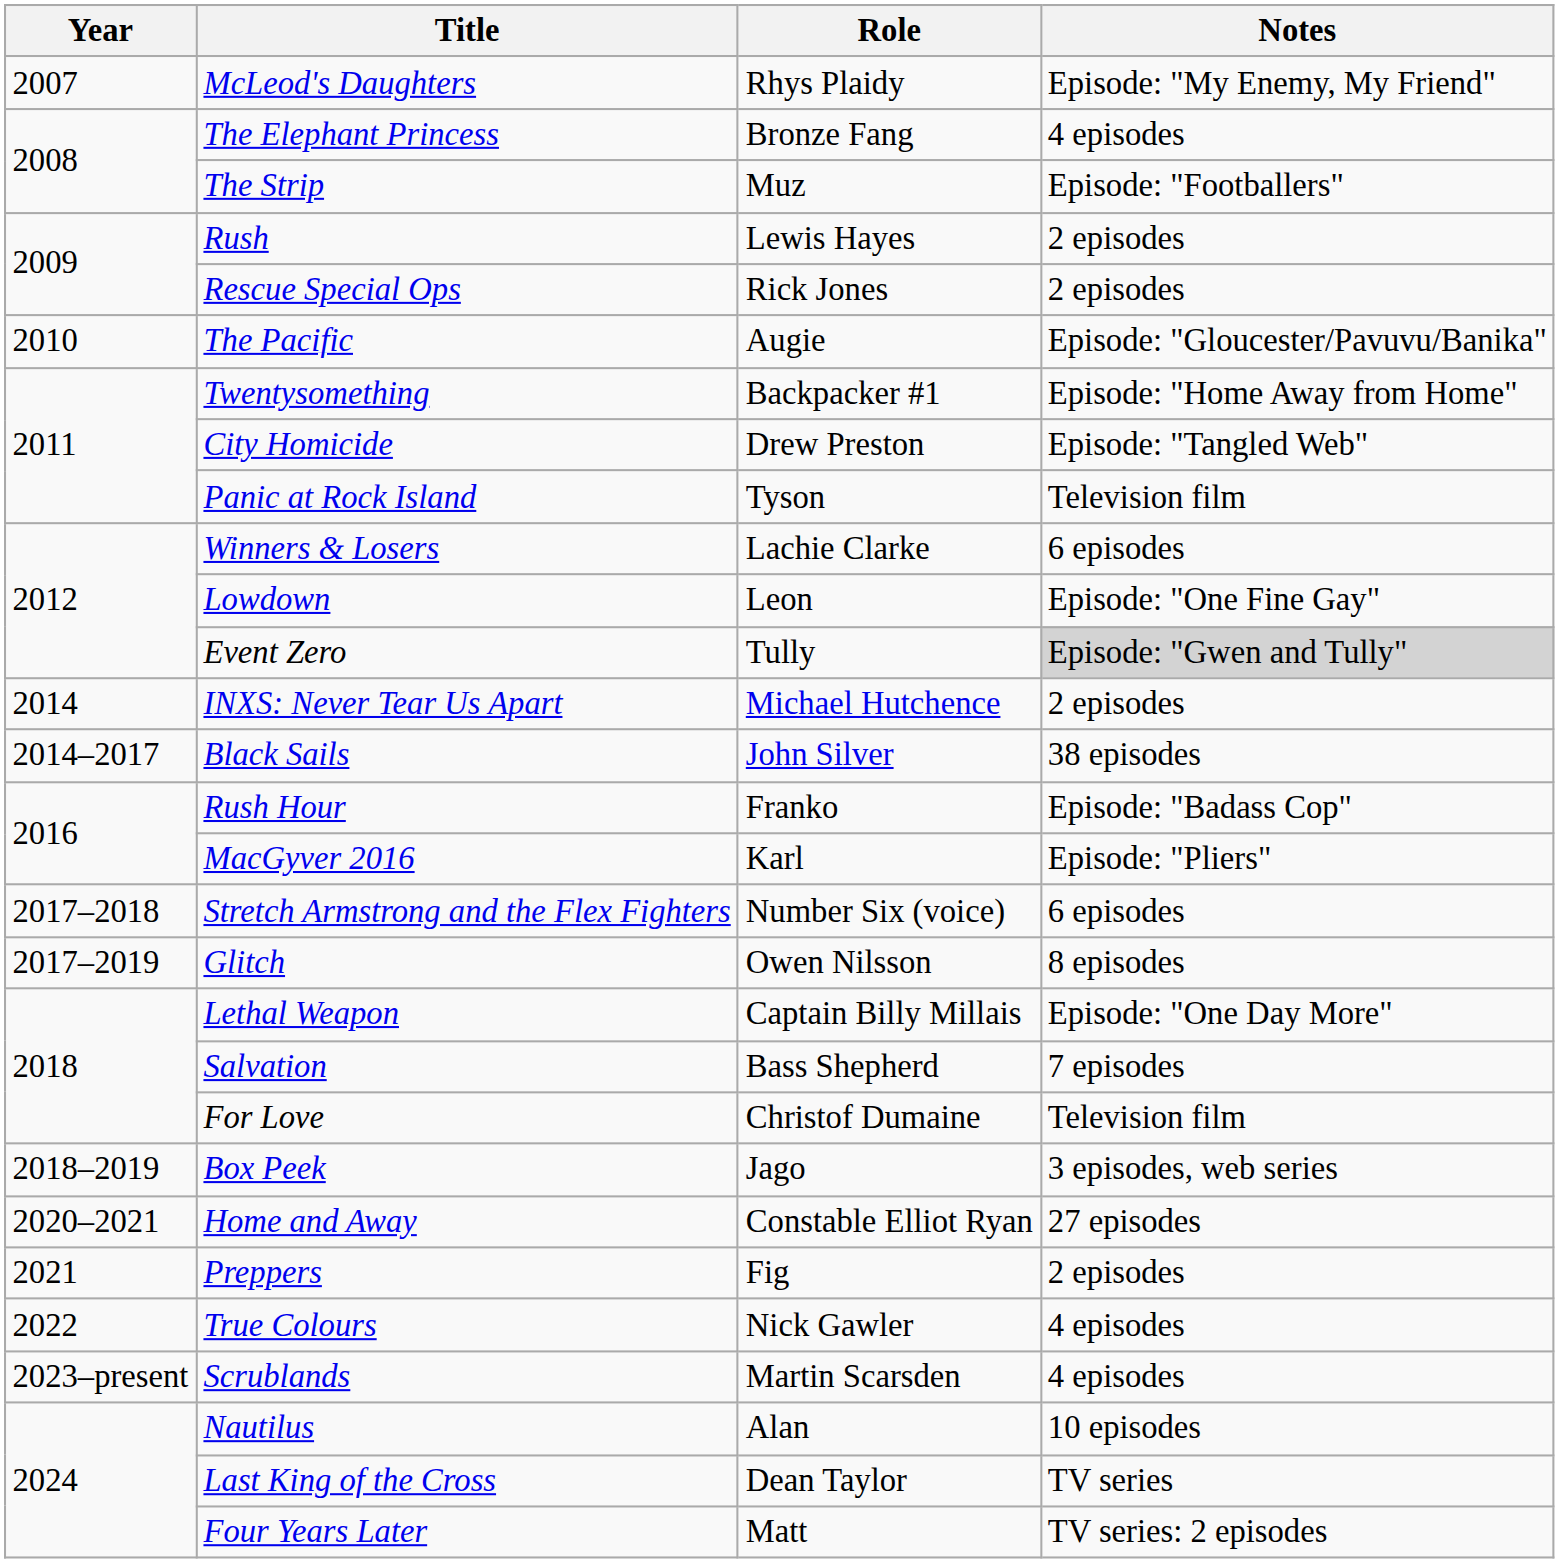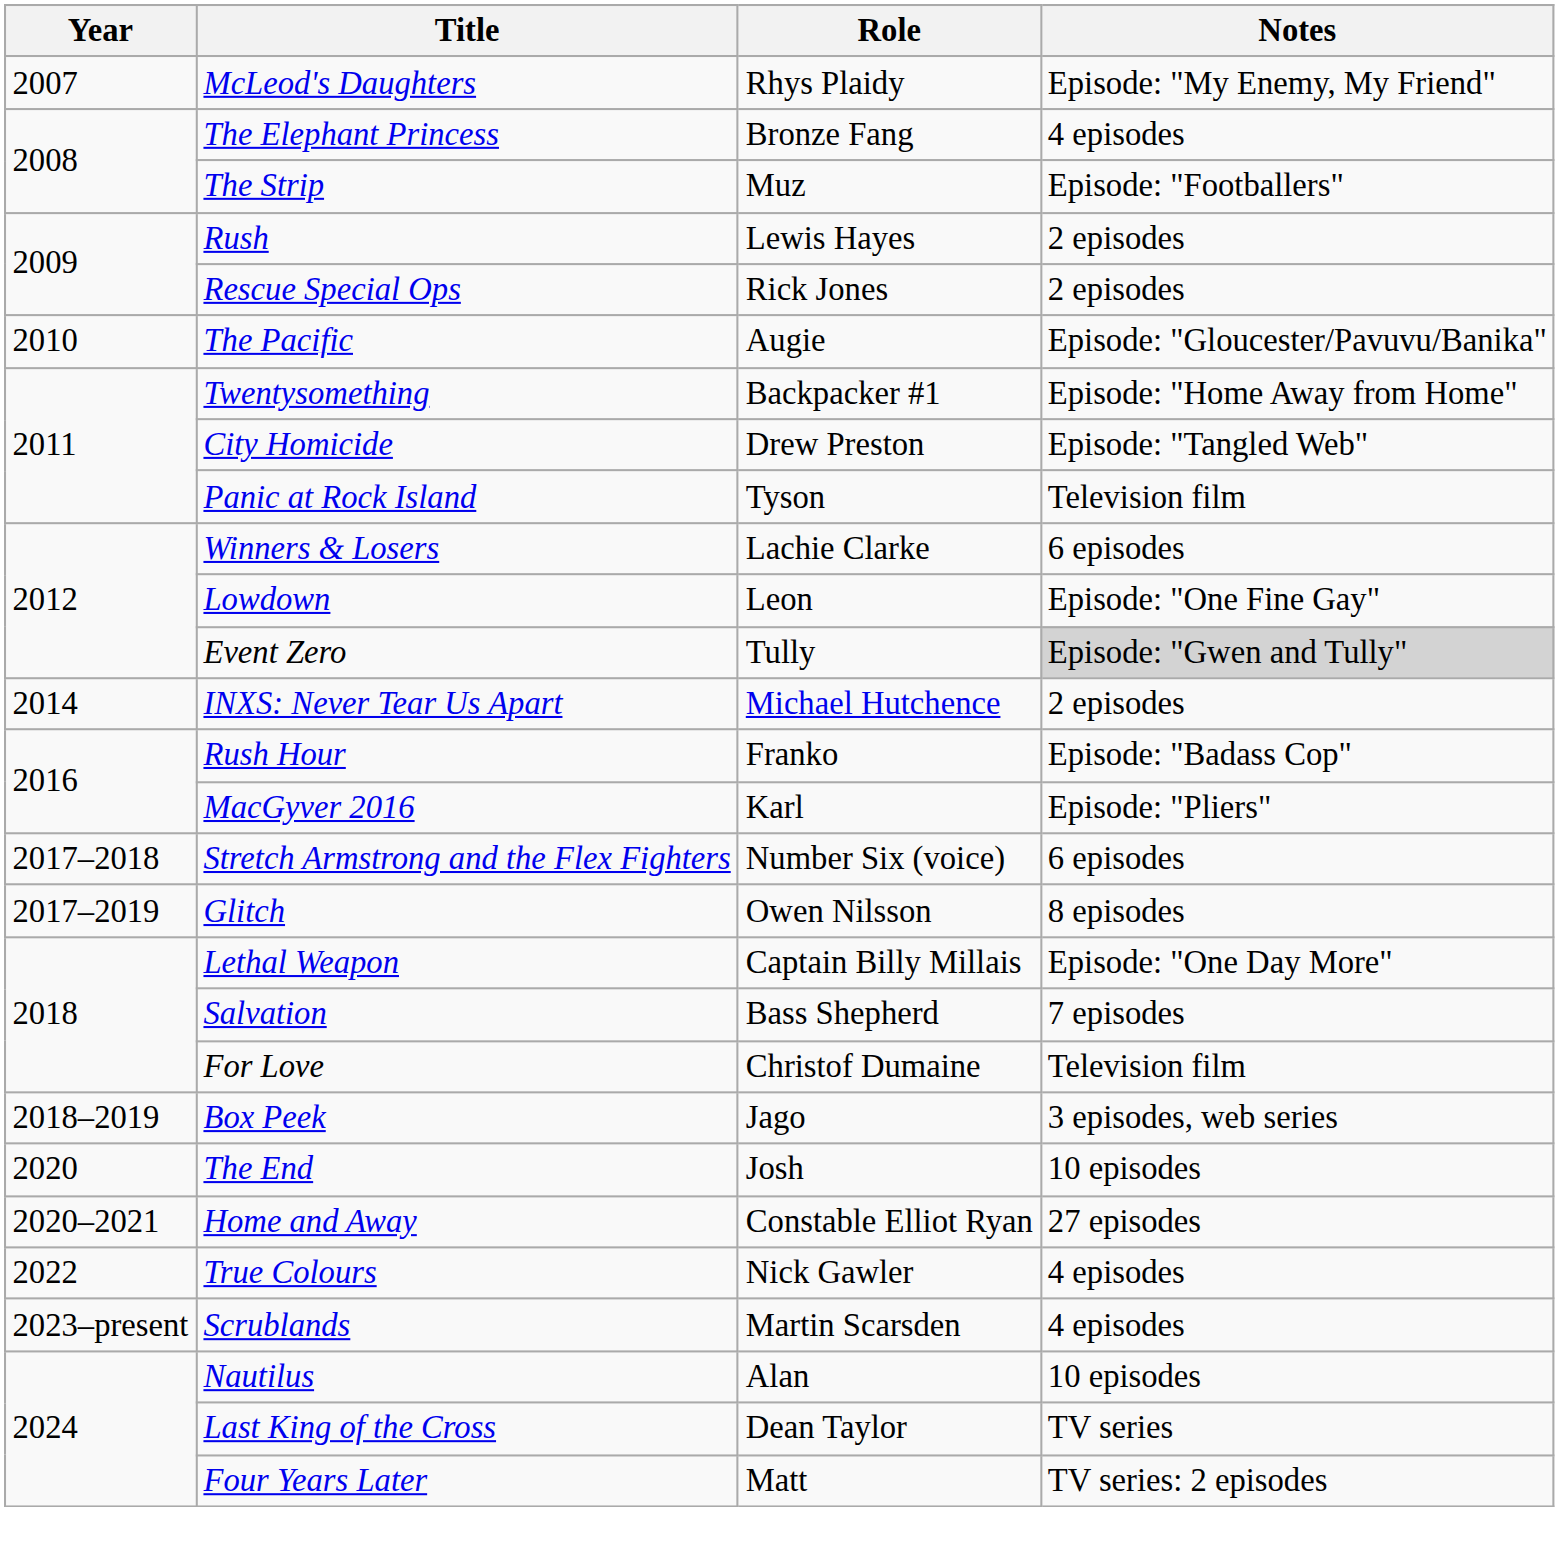- row: 2014–2017 | Black Sails | John Silver | 38 episodes
+ row: 2020 | The End | Josh | 10 episodes
- row: 2021 | Preppers | Fig | 2 episodes
